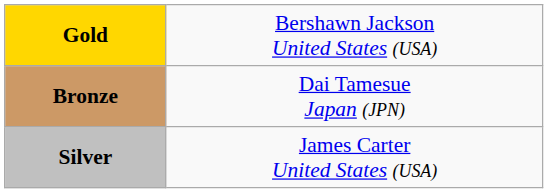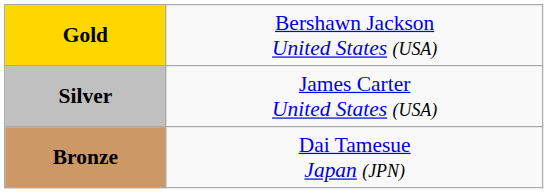rows swapped: Silver <-> Bronze
